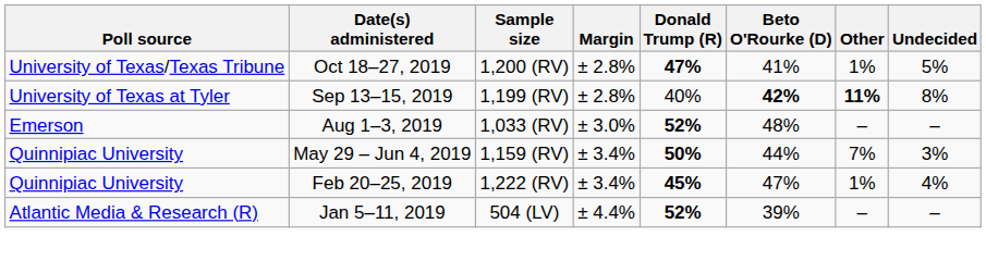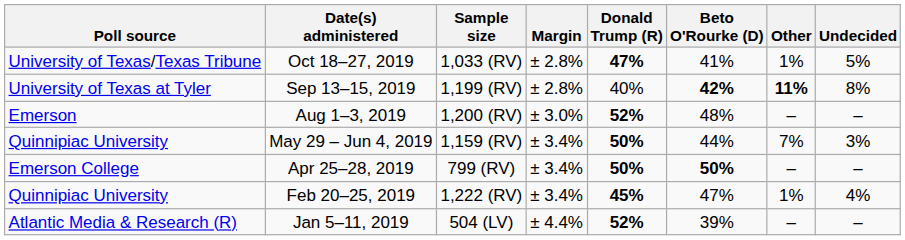Oct 18–27, 2019 | Sample size: 1,200 (RV) -> 1,033 (RV)
Aug 1–3, 2019 | Sample size: 1,033 (RV) -> 1,200 (RV)
+ row: Emerson College | Apr 25–28, 2019 | 799 (RV) | ± 3.4% | 50% | 50% | – | –
